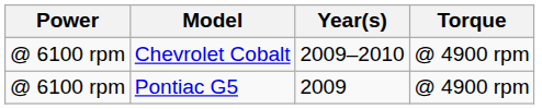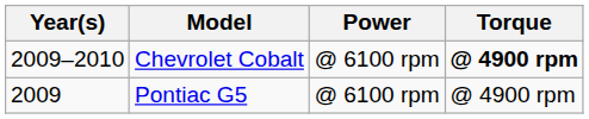columns swapped: Year(s) <-> Power
Chevrolet Cobalt | Torque: normal -> bold
